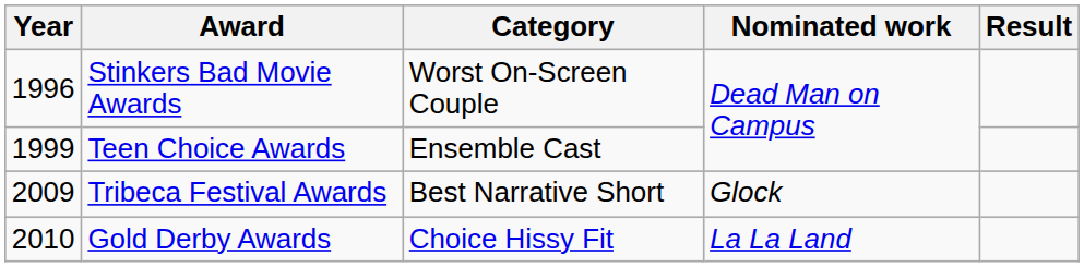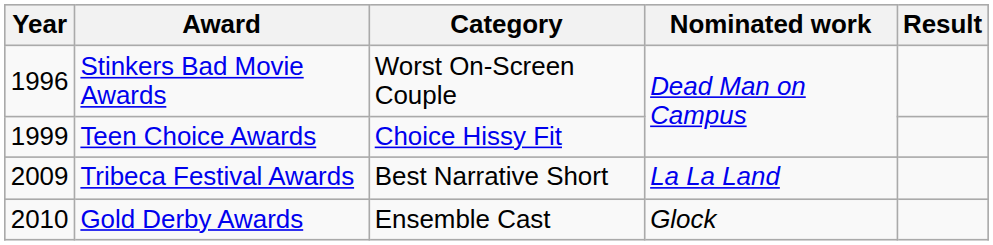Teen Choice Awards | Category: Ensemble Cast -> Choice Hissy Fit
Tribeca Festival Awards | Nominated work: Glock -> La La Land
Gold Derby Awards | Category: Choice Hissy Fit -> Ensemble Cast
Gold Derby Awards | Nominated work: La La Land -> Glock
